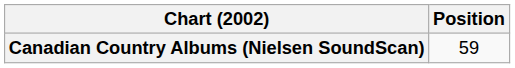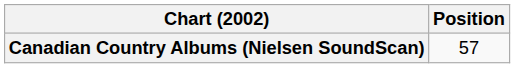Canadian Country Albums (Nielsen SoundScan) | Position: 59 -> 57
